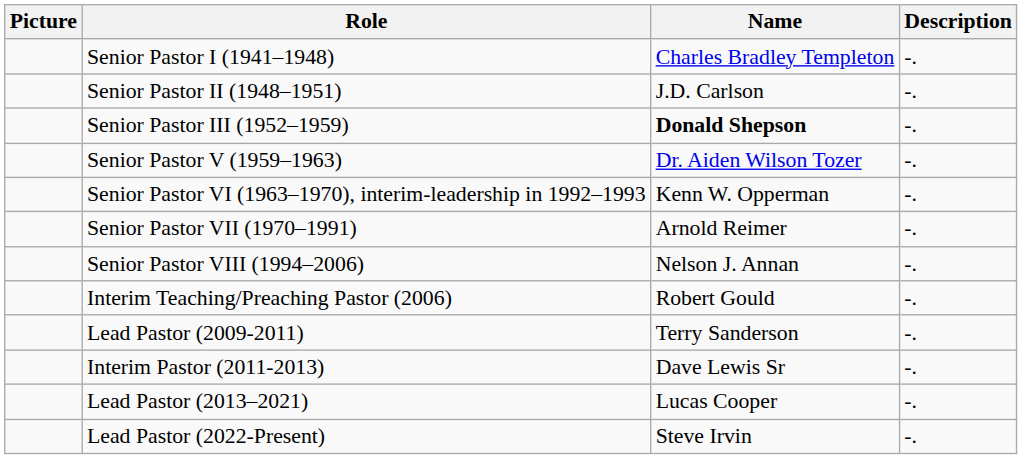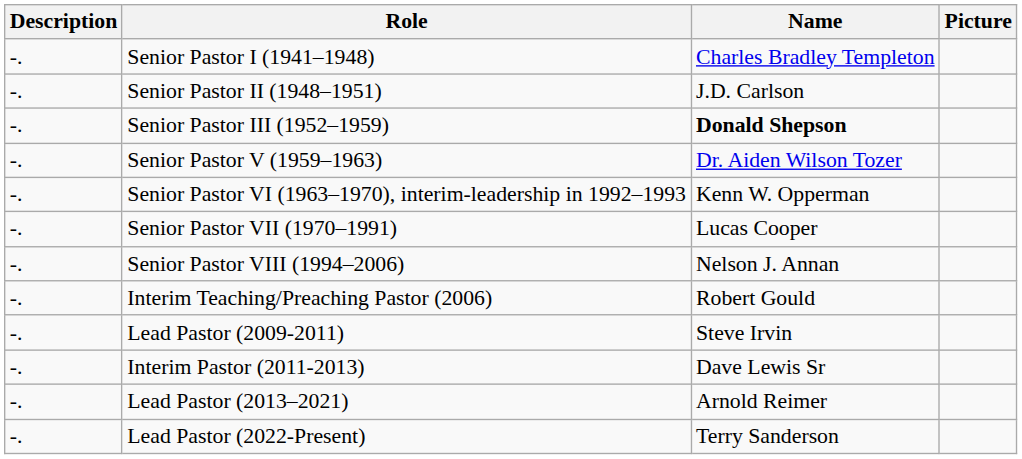columns swapped: Picture <-> Description
Senior Pastor VII (1970–1991) | Name: Arnold Reimer -> Lucas Cooper
Lead Pastor (2009-2011) | Name: Terry Sanderson -> Steve Irvin
Lead Pastor (2013–2021) | Name: Lucas Cooper -> Arnold Reimer
Lead Pastor (2022-Present) | Name: Steve Irvin -> Terry Sanderson
